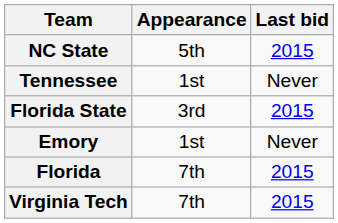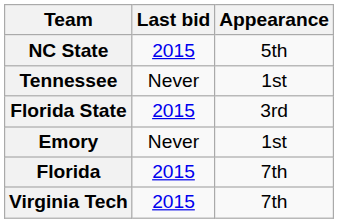columns swapped: Appearance <-> Last bid
